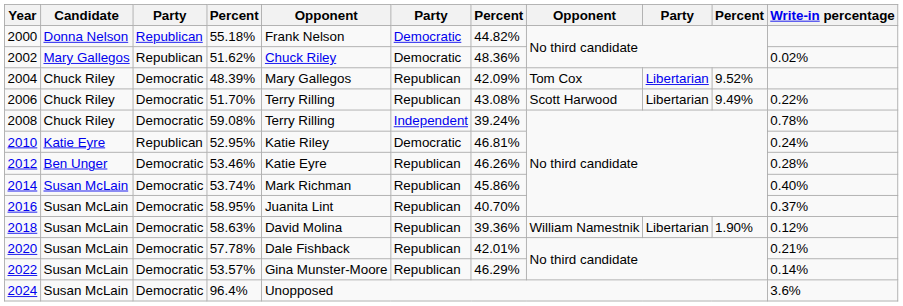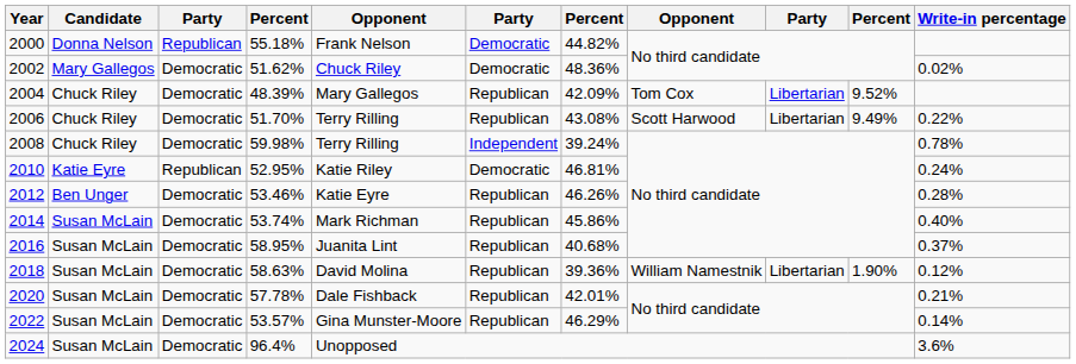2002 | column 3: Republican -> Democratic
2008 | column 4: 59.08% -> 59.98%
2016 | column 7: 40.70% -> 40.68%
